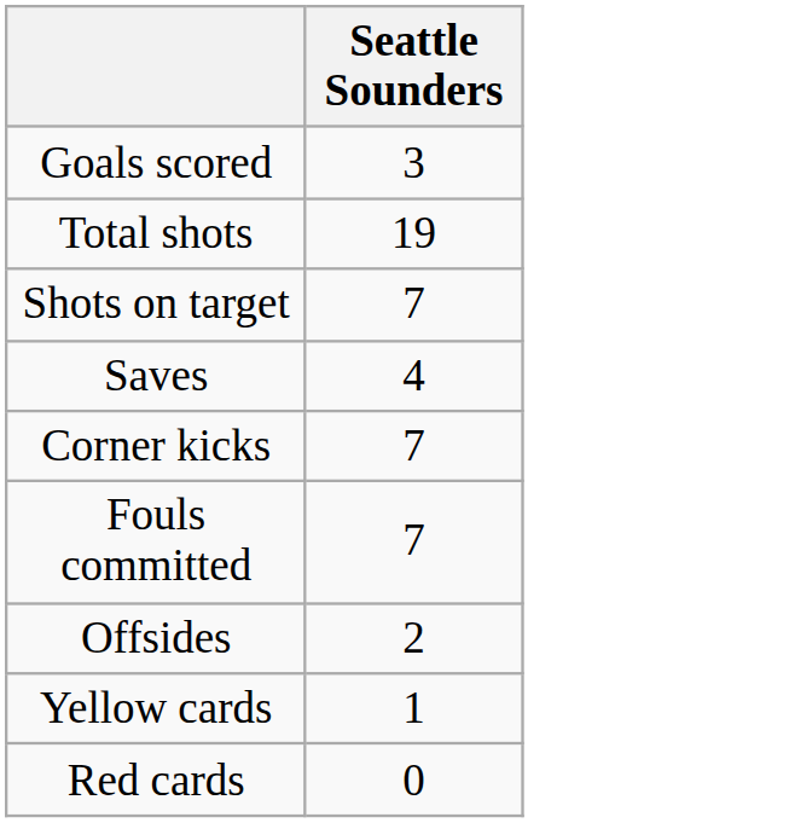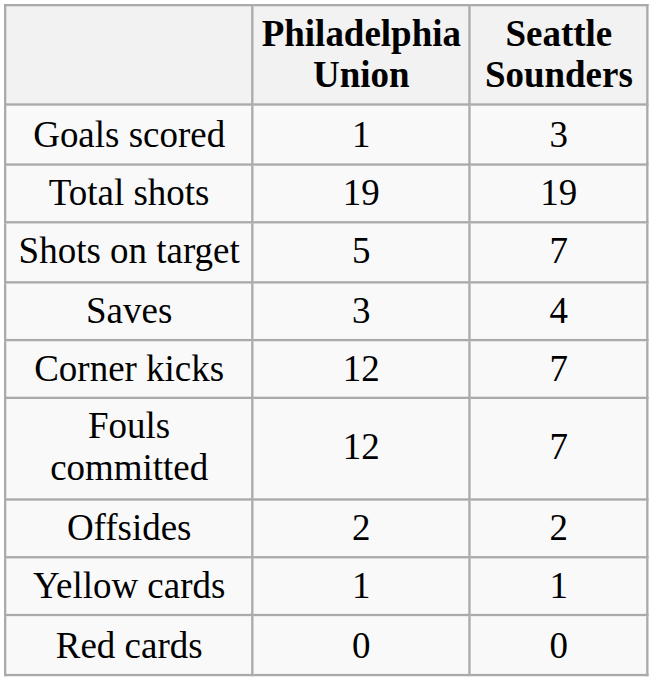+ column: Philadelphia Union | 1 | 19 | 5 | 3 | 12 | 12 | 2 | 1 | 0
